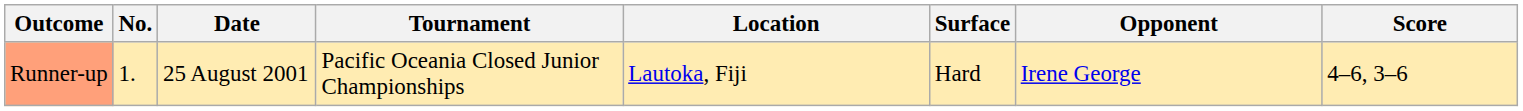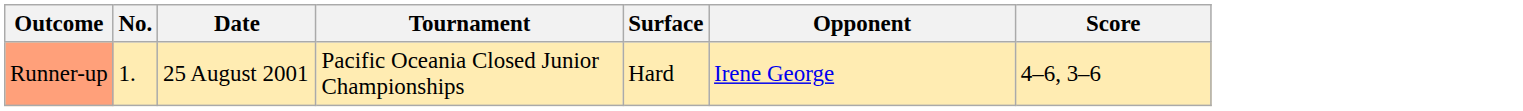- column: Location | Lautoka, Fiji
